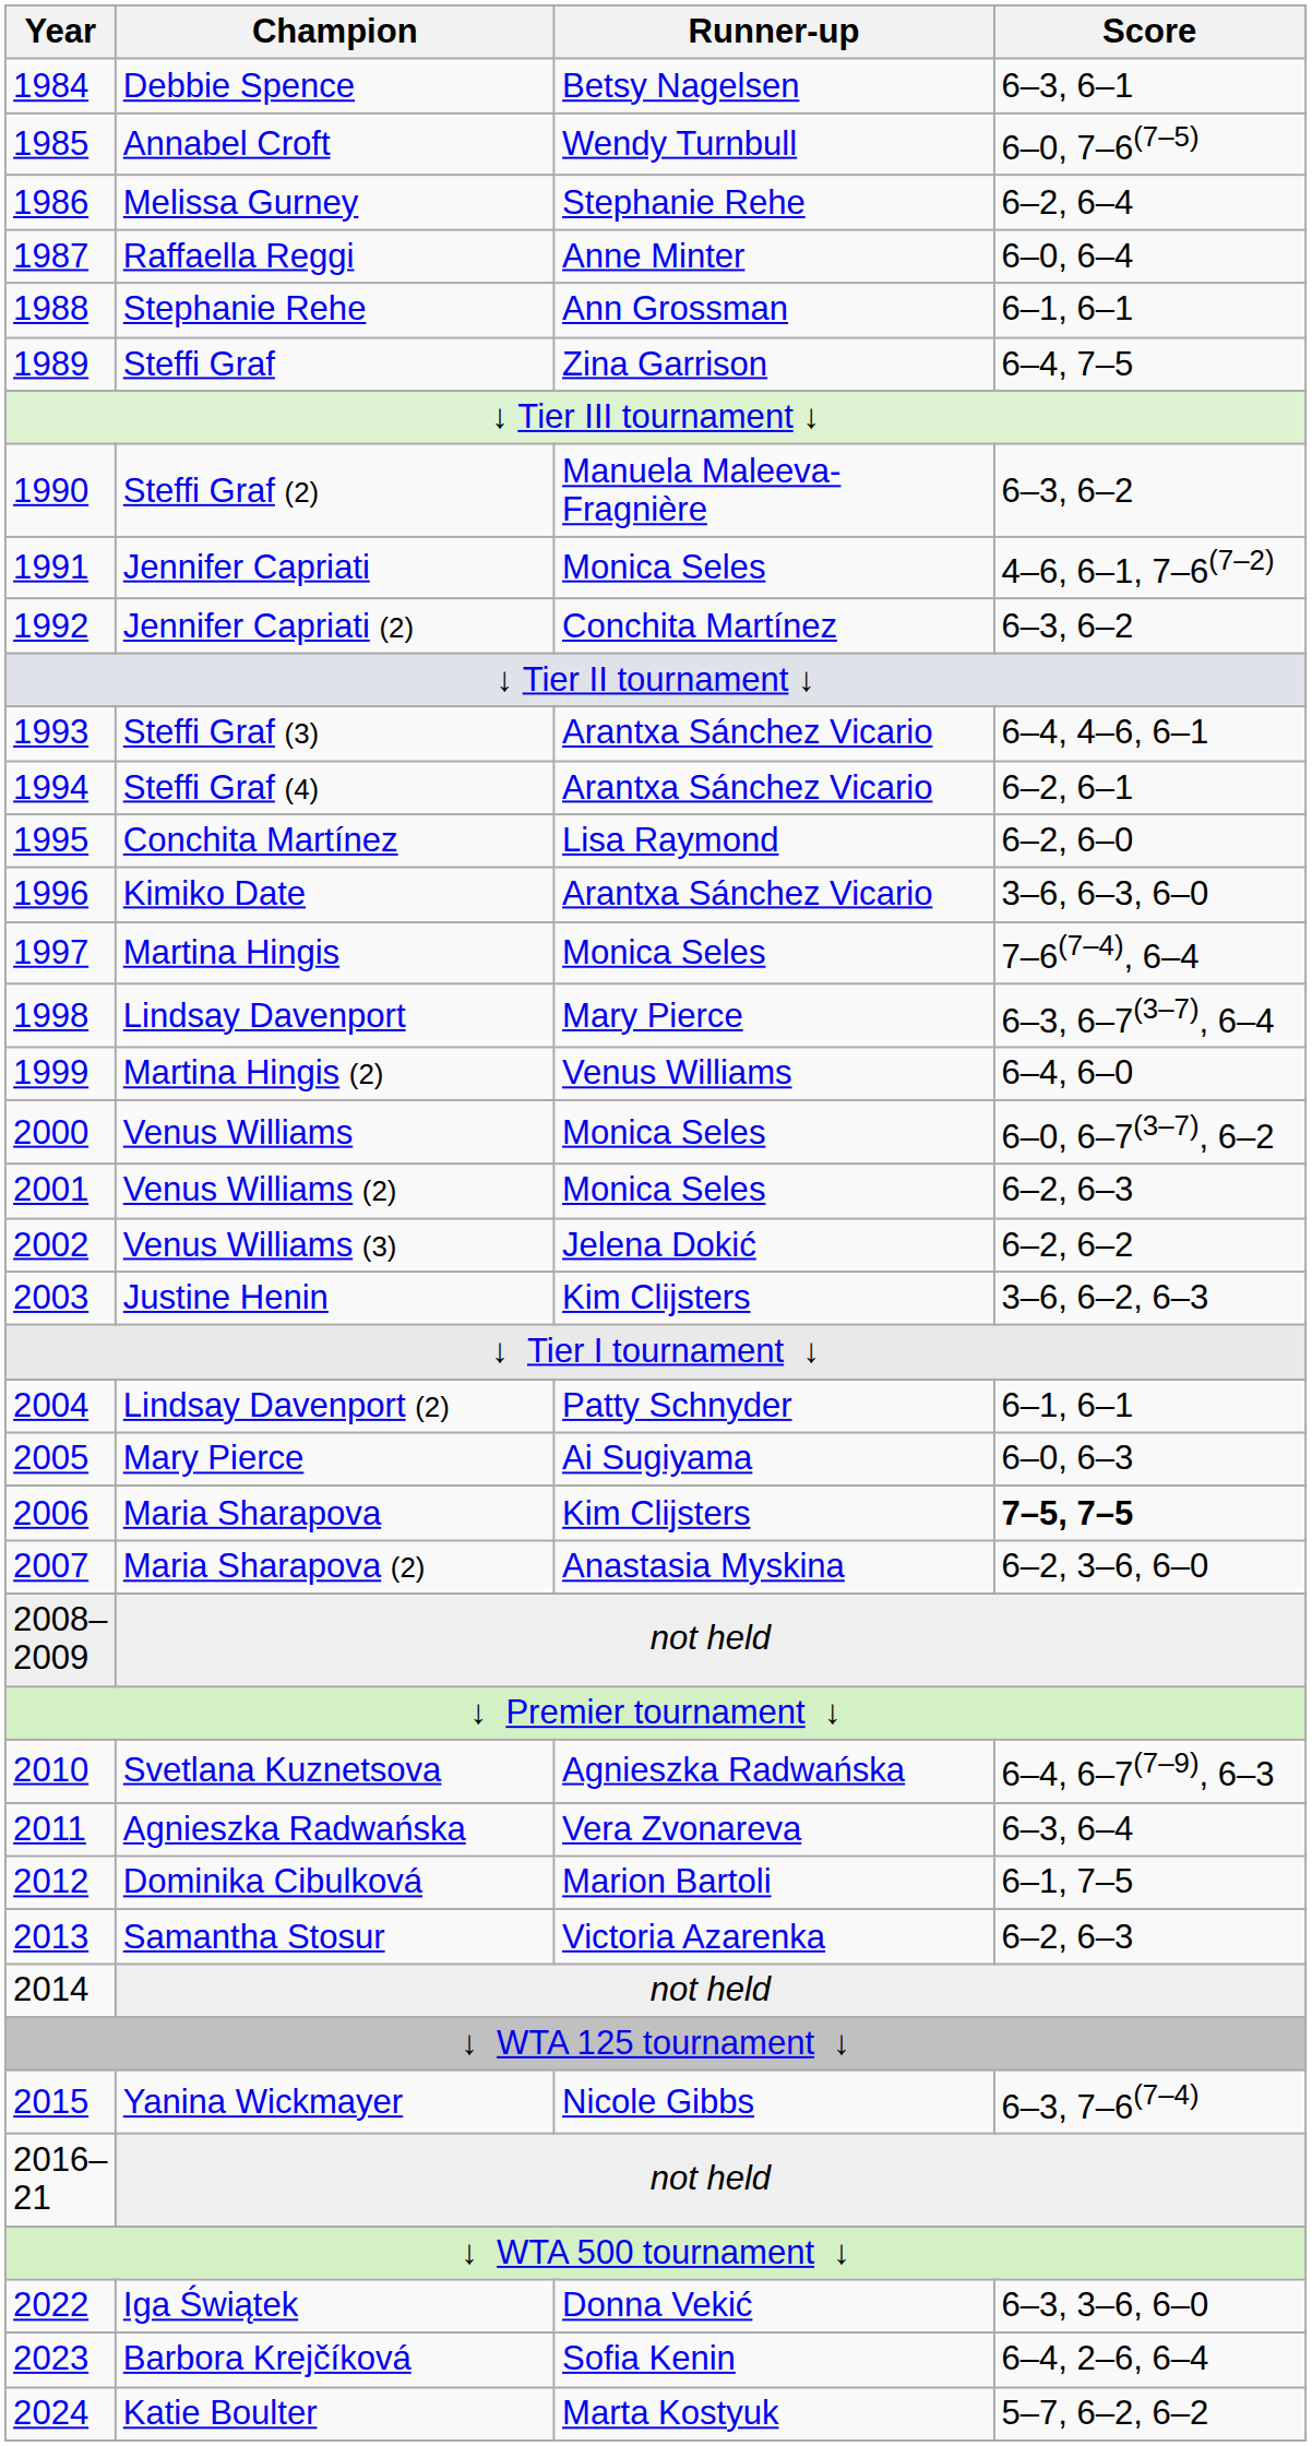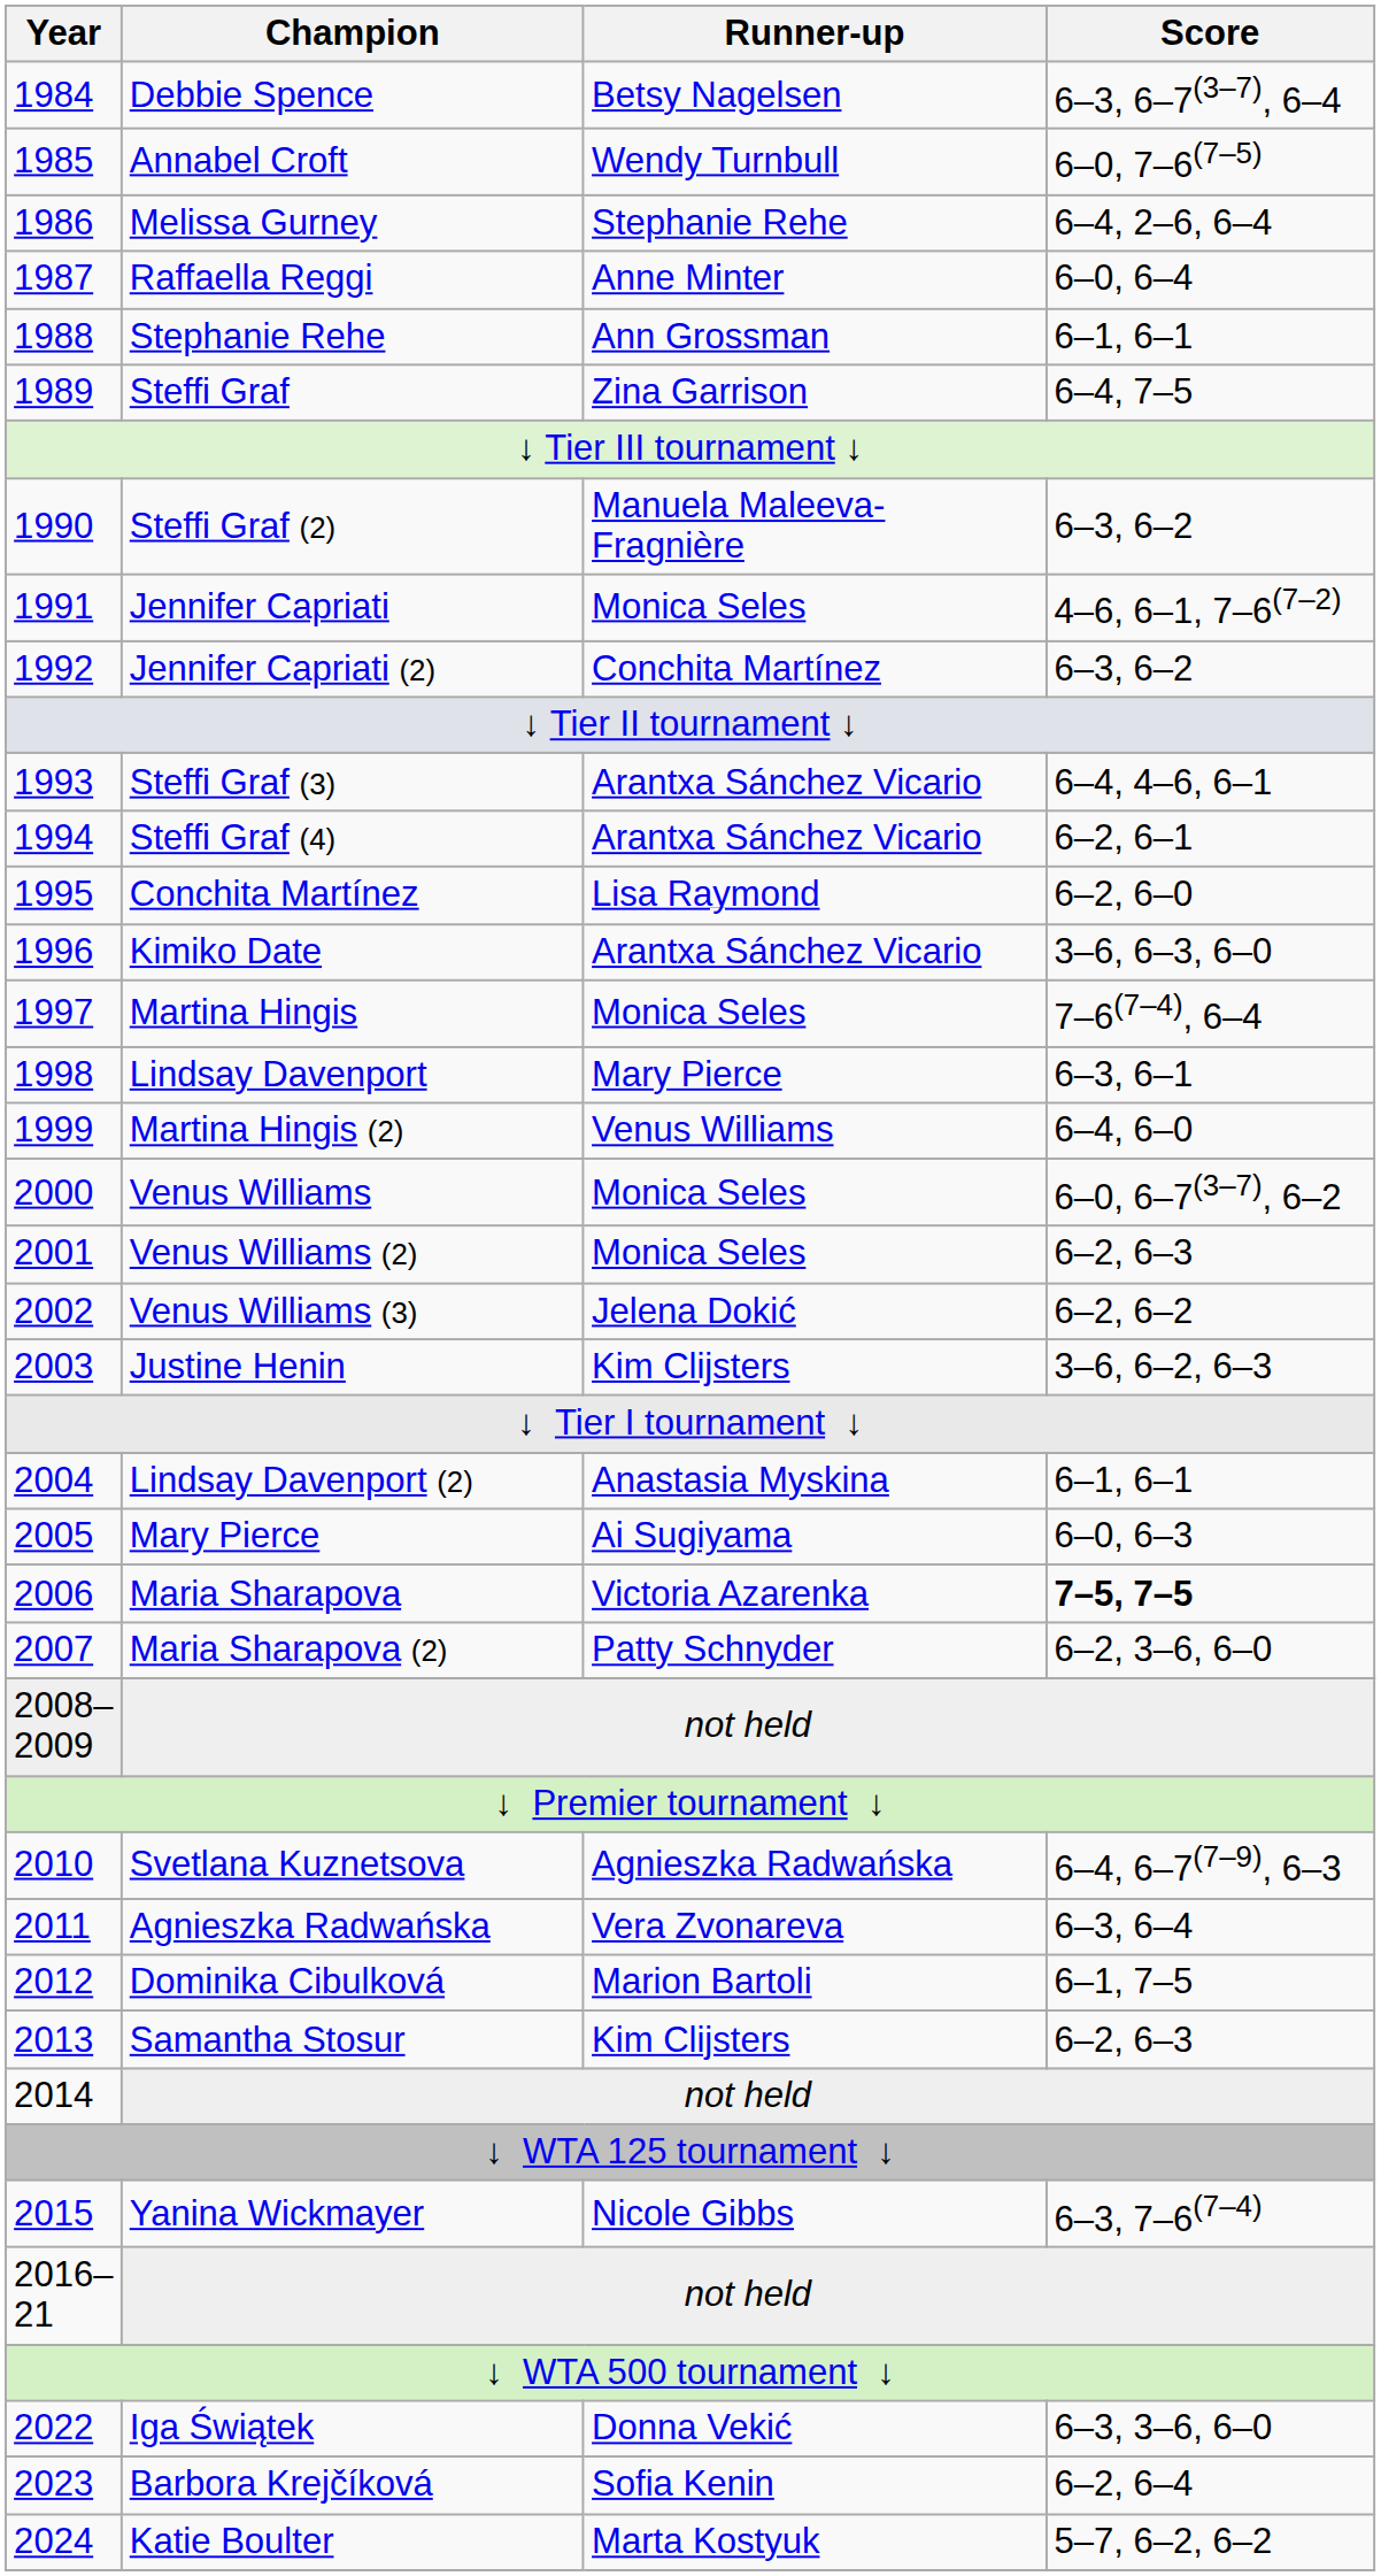Debbie Spence | Score: 6–3, 6–1 -> 6–3, 6–7(3–7), 6–4
Melissa Gurney | Score: 6–2, 6–4 -> 6–4, 2–6, 6–4
Lindsay Davenport | Score: 6–3, 6–7(3–7), 6–4 -> 6–3, 6–1
Lindsay Davenport (2) | Runner-up: Patty Schnyder -> Anastasia Myskina
Maria Sharapova | Runner-up: Kim Clijsters -> Victoria Azarenka
Maria Sharapova (2) | Runner-up: Anastasia Myskina -> Patty Schnyder
Samantha Stosur | Runner-up: Victoria Azarenka -> Kim Clijsters
Barbora Krejčíková | Score: 6–4, 2–6, 6–4 -> 6–2, 6–4
